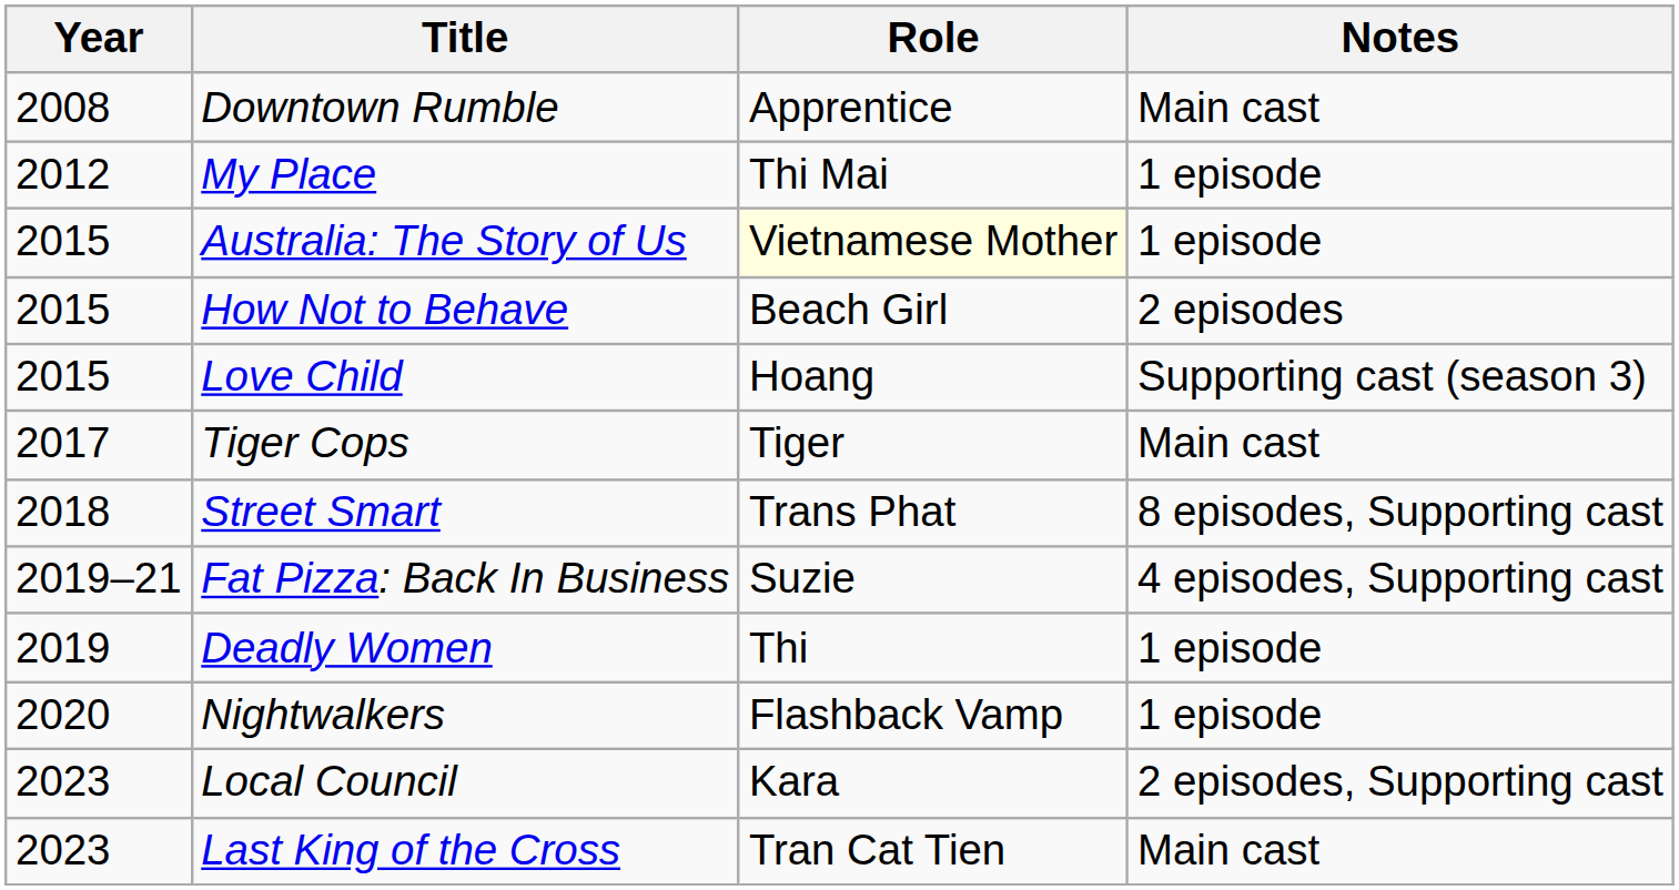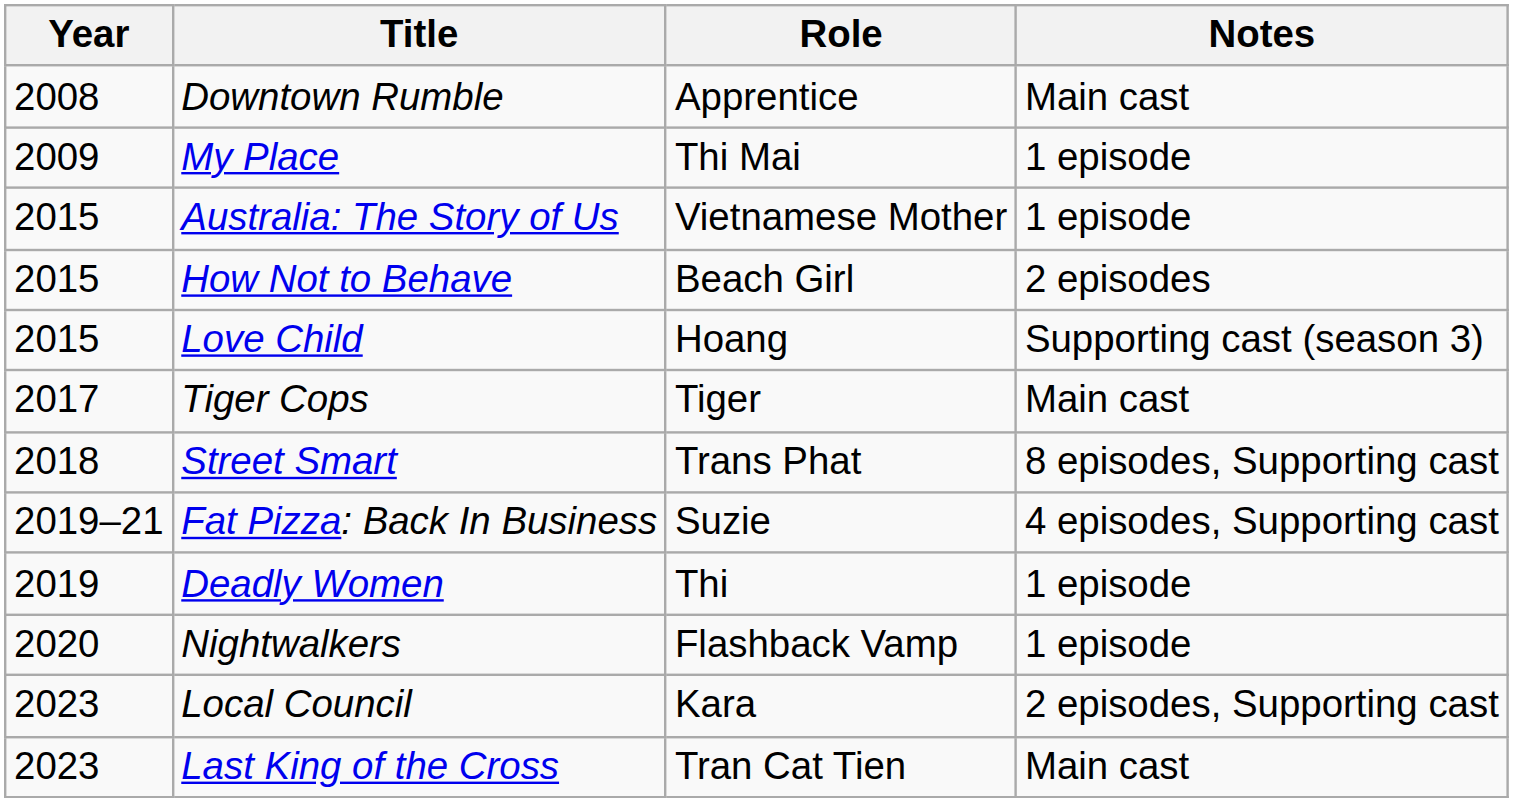My Place | Year: 2012 -> 2009
Australia: The Story of Us | Role: lightyellow background -> no background
